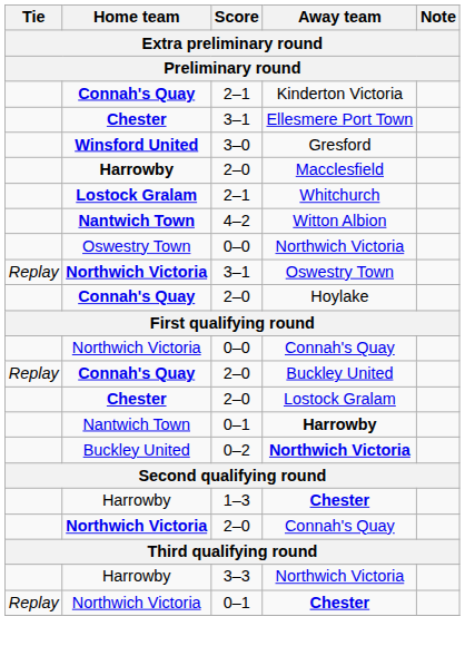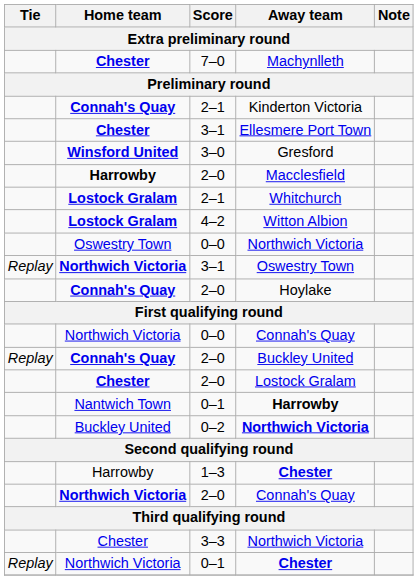+ row: Chester | 7–0 | Machynlleth
Witton Albion | Home team: Nantwich Town -> Lostock Gralam
3–3 / Northwich Victoria | Home team: Harrowby -> Chester
